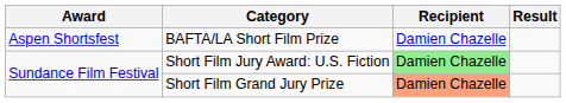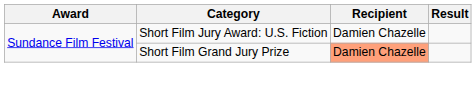- row: Aspen Shortsfest | BAFTA/LA Short Film Prize | Damien Chazelle
Short Film Jury Award: U.S. Fiction | Recipient: lightgreen background -> no background
